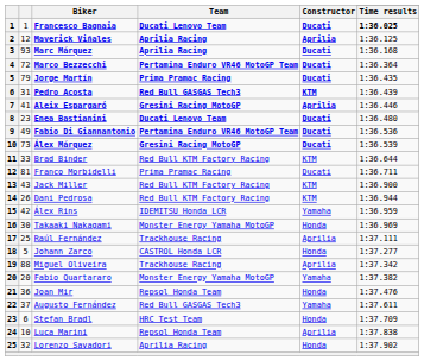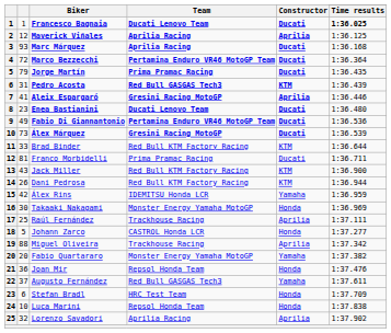Luca Marini | Constructor: Aprilia -> Honda
Lorenzo Savadori | Constructor: Honda -> Aprilia
